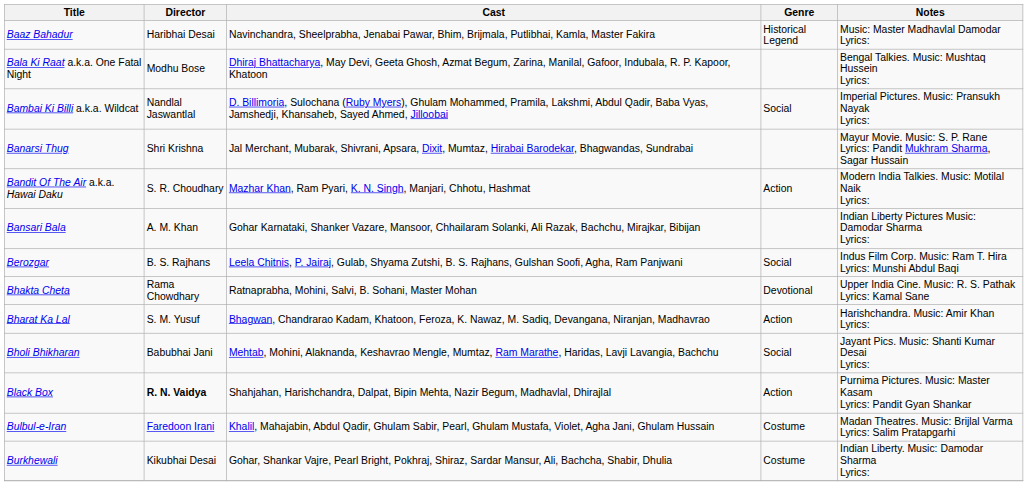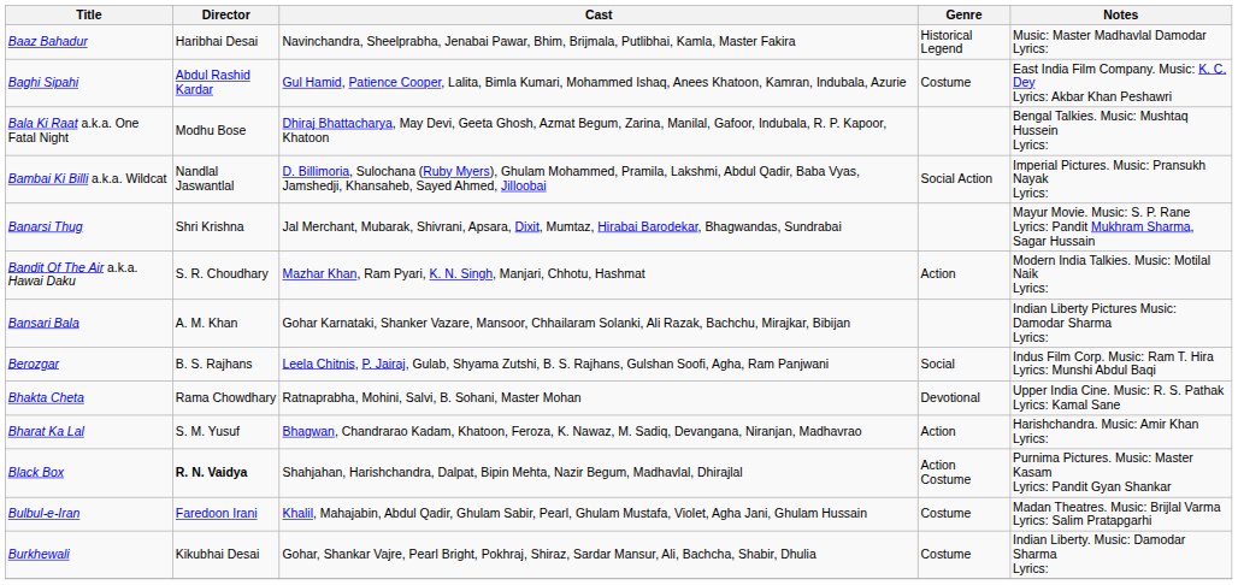+ row: Baghi Sipahi | Abdul Rashid Kardar | Gul Hamid, Patience Cooper, Lalita, Bimla Kumari, Mohammed Ishaq, Anees Khatoon, Kamran, Indubala, Azurie | Costume | East India Film Company. Music: K. C. Dey Lyrics: Akbar Khan Peshawri
Bambai Ki Billi a.k.a. Wildcat | Genre: Social -> Social Action
- row: Bholi Bhikharan | Babubhai Jani | Mehtab, Mohini, Alaknanda, Keshavrao Mengle, Mumtaz, Ram Marathe, Haridas, Lavji Lavangia, Bachchu | Social | Jayant Pics. Music: Shanti Kumar Desai Lyrics:
Black Box | Genre: Action -> Action Costume
